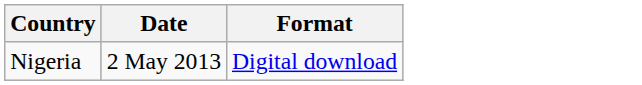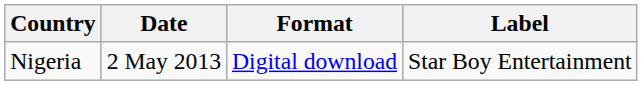+ column: Label | Star Boy Entertainment
